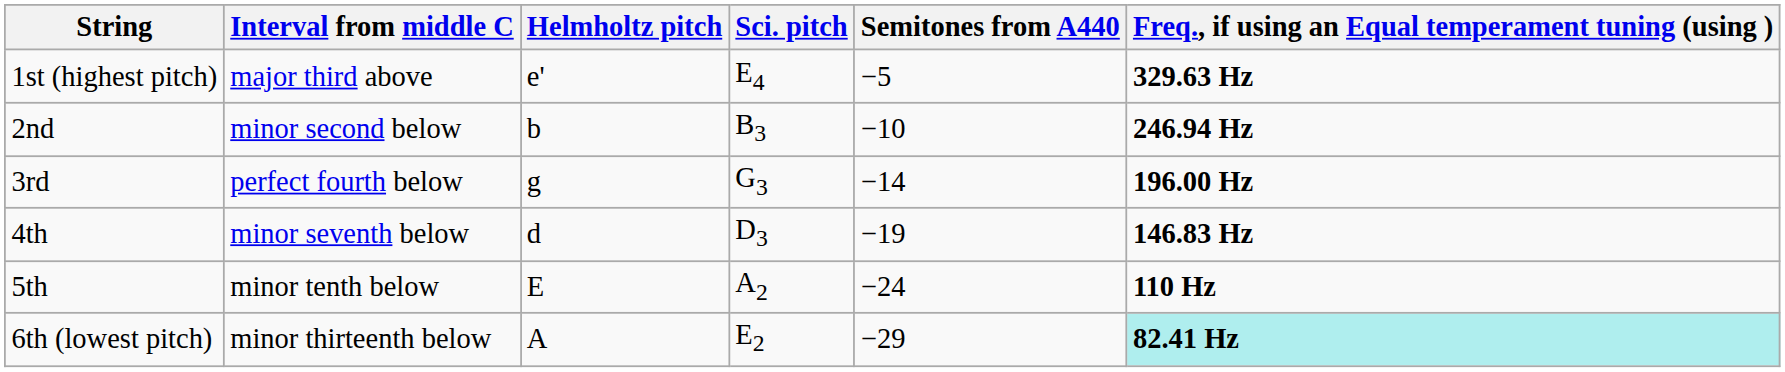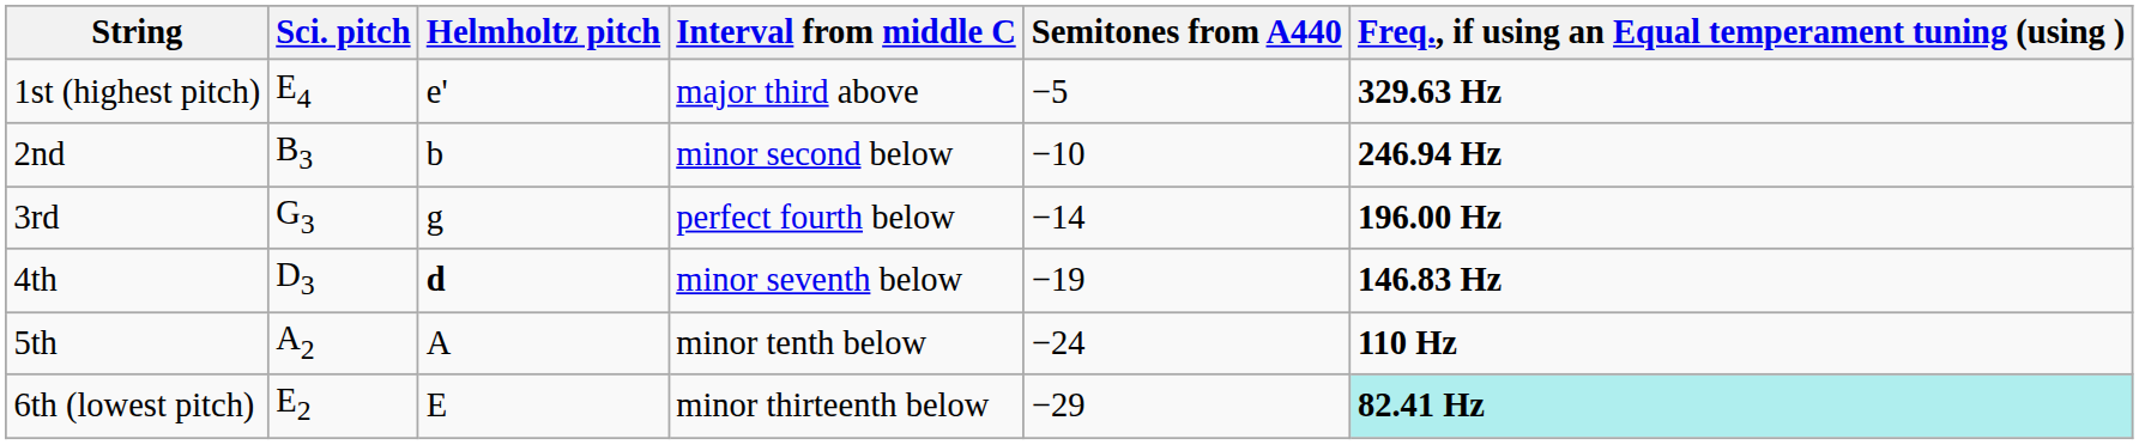columns swapped: Sci. pitch <-> Interval from middle C
4th | Helmholtz pitch: normal -> bold
5th | Helmholtz pitch: E -> A
6th (lowest pitch) | Helmholtz pitch: A -> E
